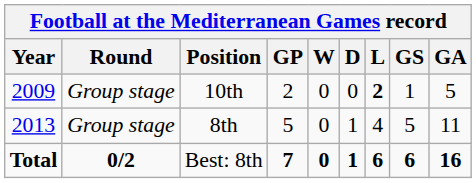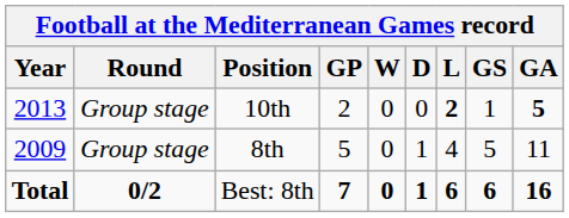10th | Year: 2009 -> 2013
10th | GA: normal -> bold
8th | Year: 2013 -> 2009
